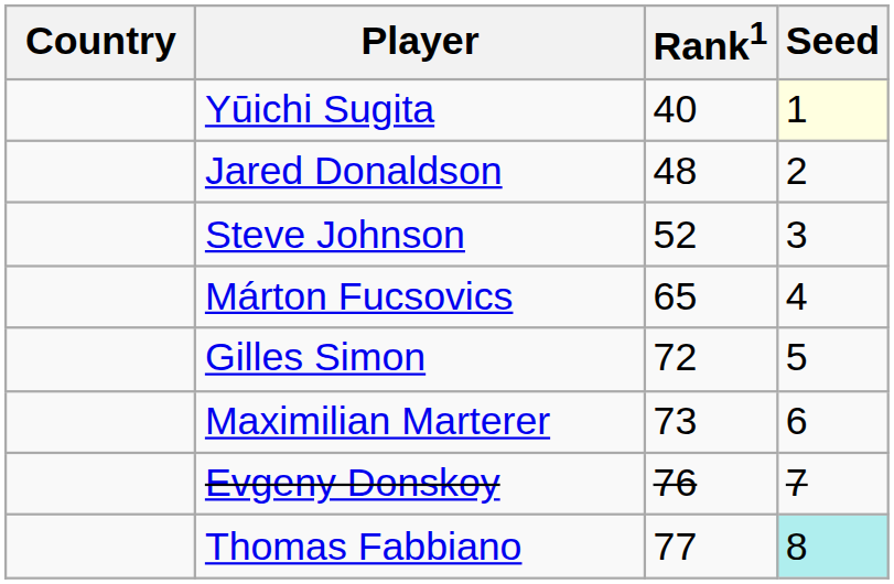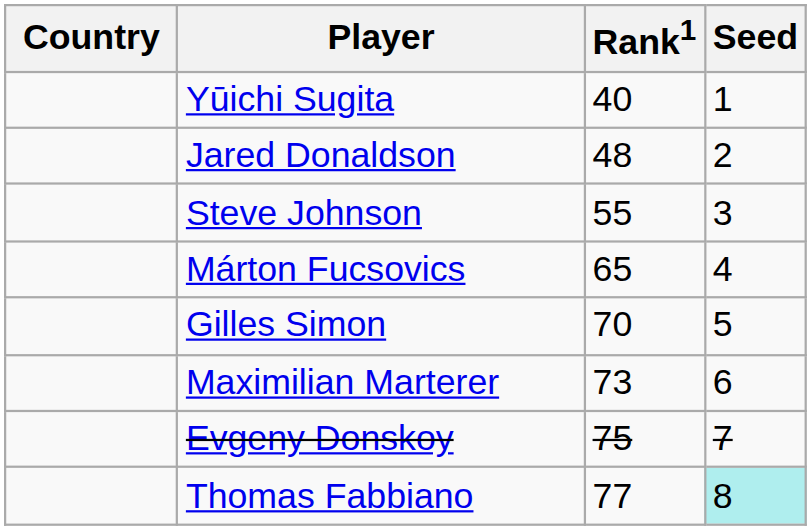Yūichi Sugita | Seed: lightyellow background -> no background
Steve Johnson | Rank1: 52 -> 55
Gilles Simon | Rank1: 72 -> 70
Evgeny Donskoy | Rank1: 76 -> 75
